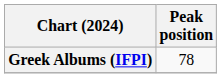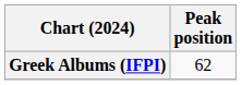Greek Albums (IFPI) | Peak position: 78 -> 62
